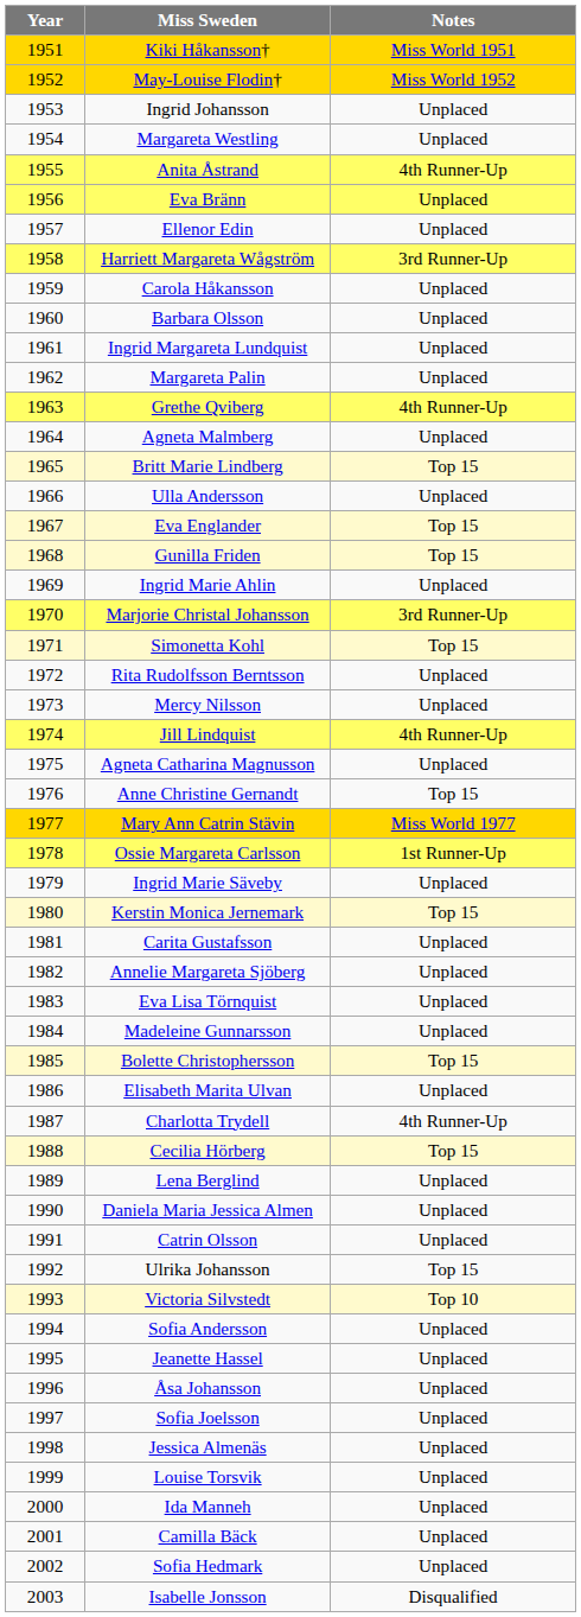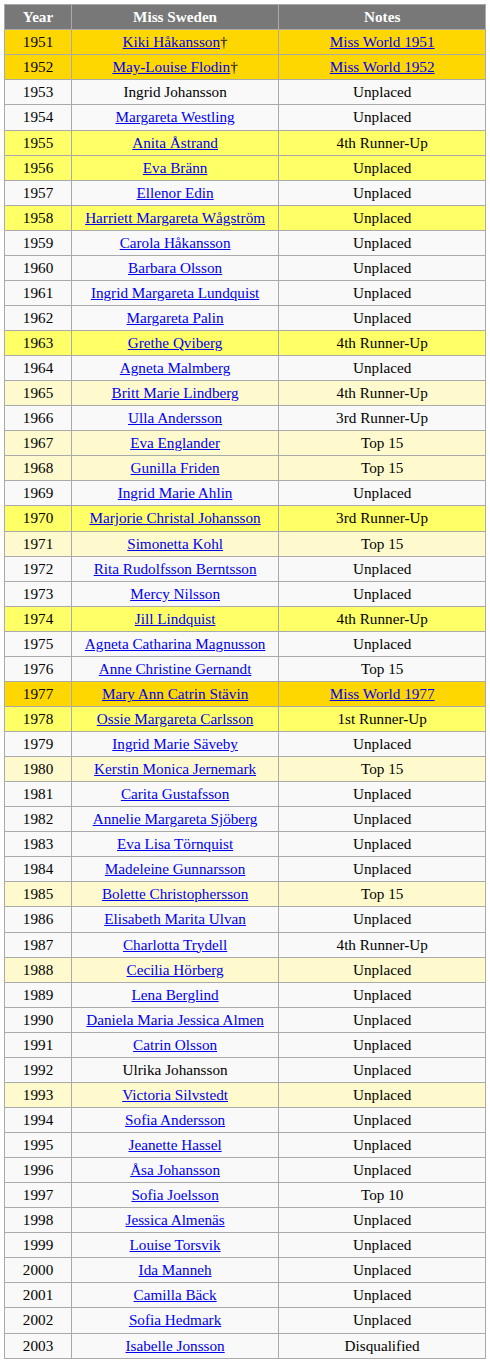Harriett Margareta Wågström | Notes: 3rd Runner-Up -> Unplaced
Britt Marie Lindberg | Notes: Top 15 -> 4th Runner-Up
Ulla Andersson | Notes: Unplaced -> 3rd Runner-Up
Cecilia Hörberg | Notes: Top 15 -> Unplaced
Ulrika Johansson | Notes: Top 15 -> Unplaced
Victoria Silvstedt | Notes: Top 10 -> Unplaced
Sofia Joelsson | Notes: Unplaced -> Top 10
